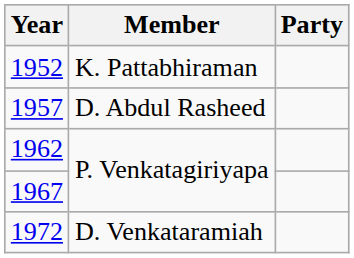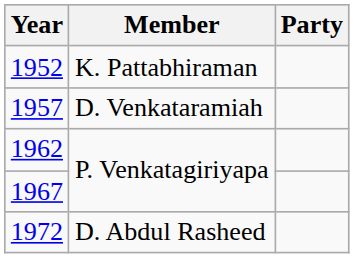1957 | Member: D. Abdul Rasheed -> D. Venkataramiah
1972 | Member: D. Venkataramiah -> D. Abdul Rasheed
